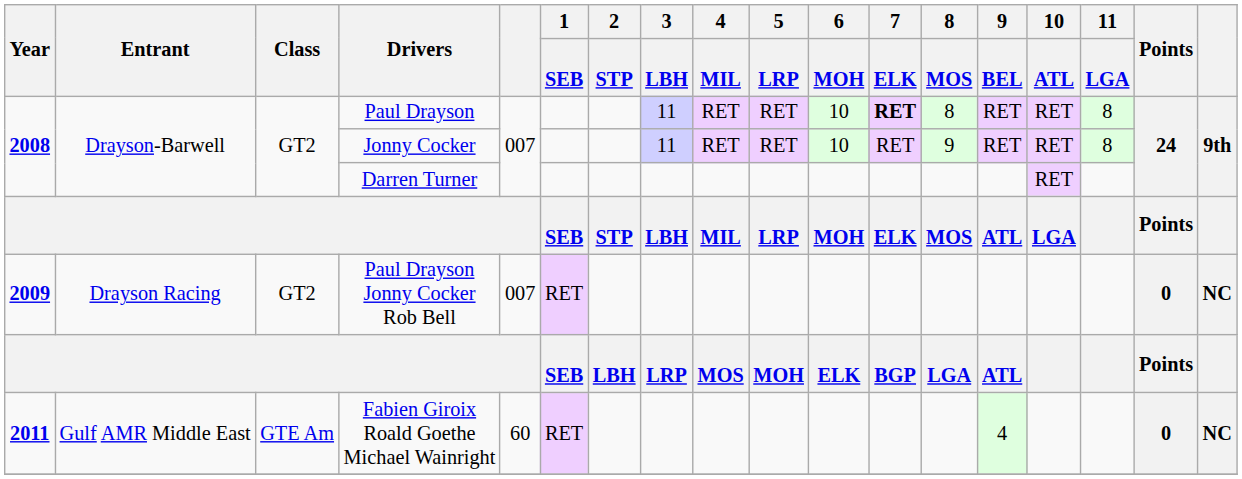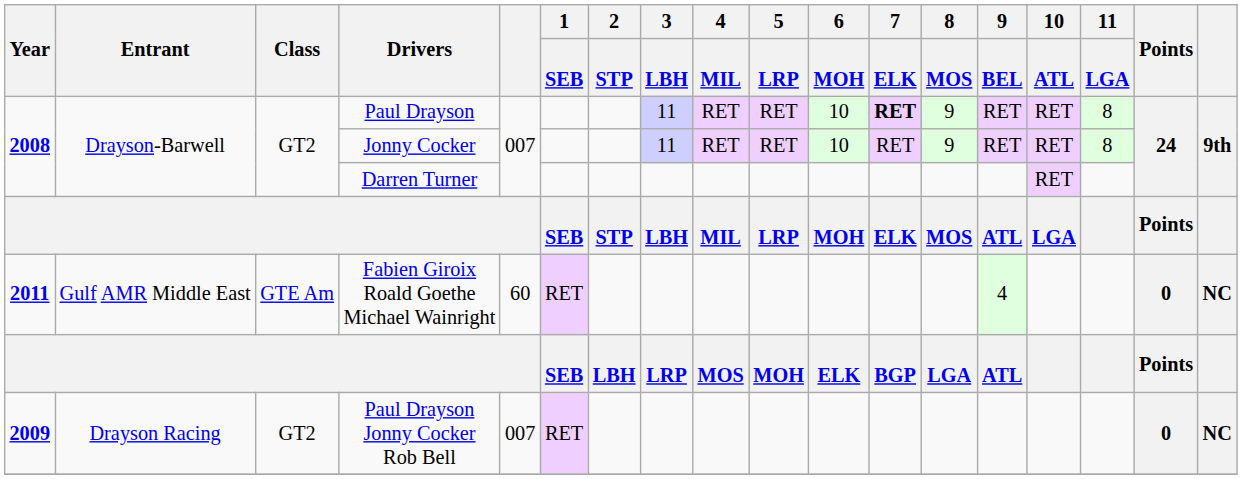Paul Drayson | 8 / MOS: 8 -> 9
rows swapped: Paul Drayson Jonny Cocker Rob Bell <-> Fabien Giroix Roald Goethe Michael Wainright
